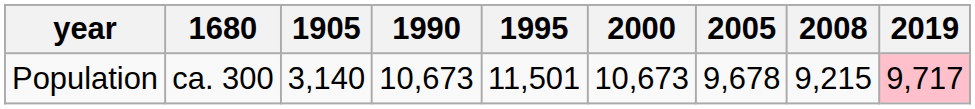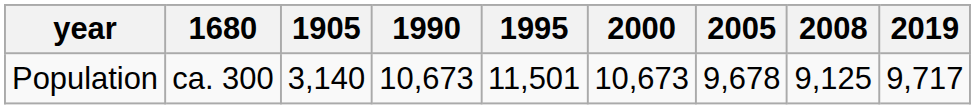Population | 2008: 9,215 -> 9,125
Population | 2019: pink background -> no background
